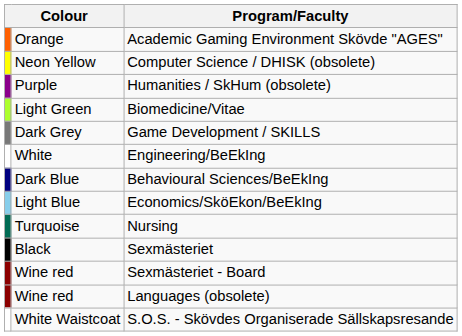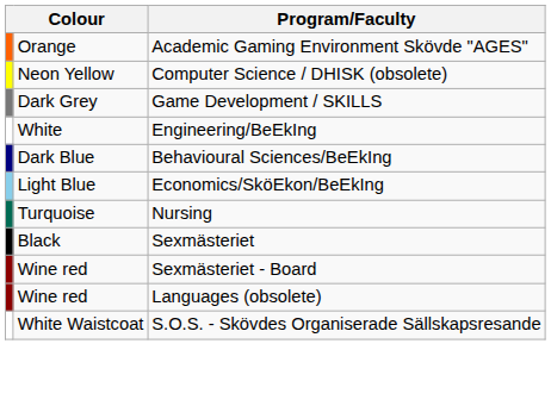- row: Purple | Humanities / SkHum (obsolete)
- row: Light Green | Biomedicine/Vitae
